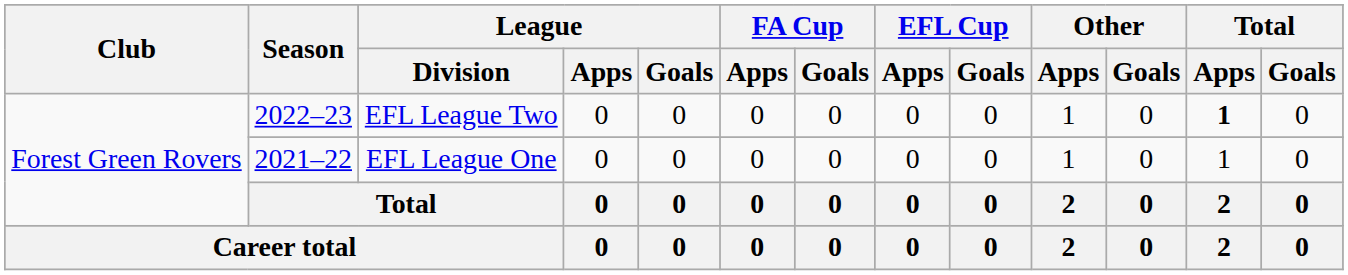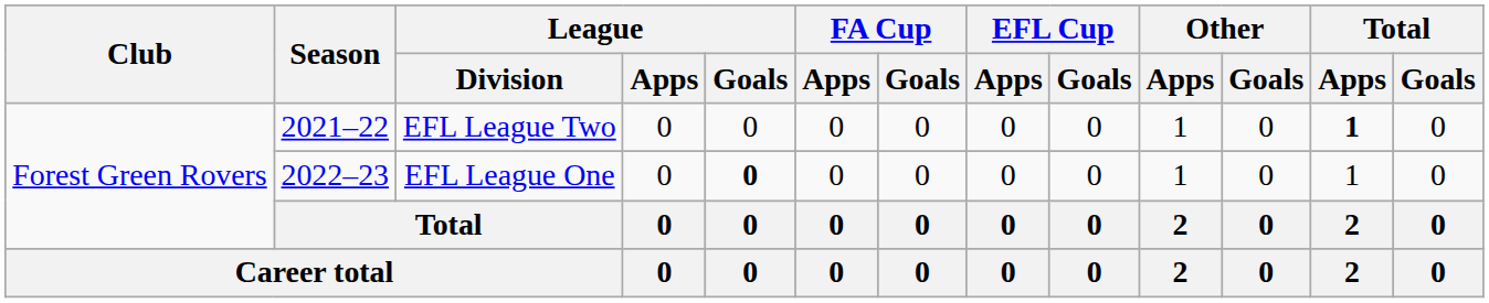EFL League Two | Season: 2022–23 -> 2021–22
EFL League One | Season: 2021–22 -> 2022–23
EFL League One | League / Goals: normal -> bold
